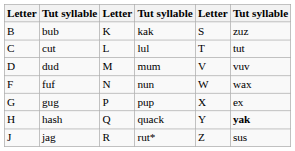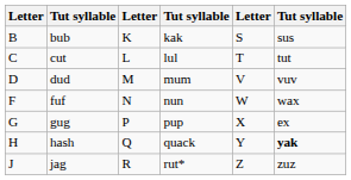bub | column 6: zuz -> sus
jag | column 6: sus -> zuz
